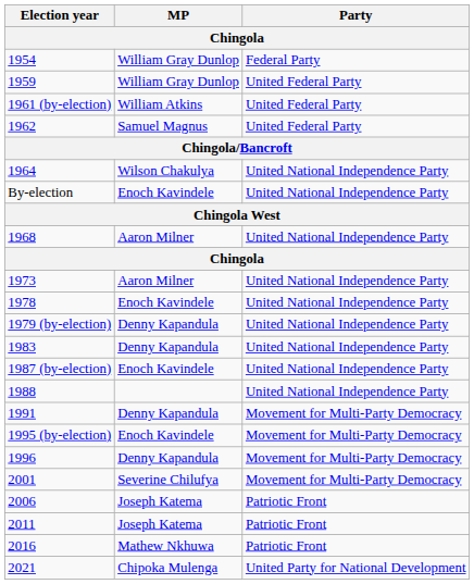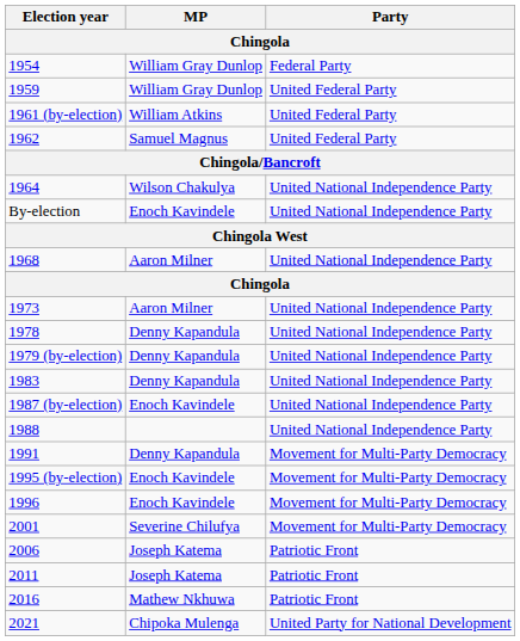1978 | MP: Enoch Kavindele -> Denny Kapandula
1996 | MP: Denny Kapandula -> Enoch Kavindele
